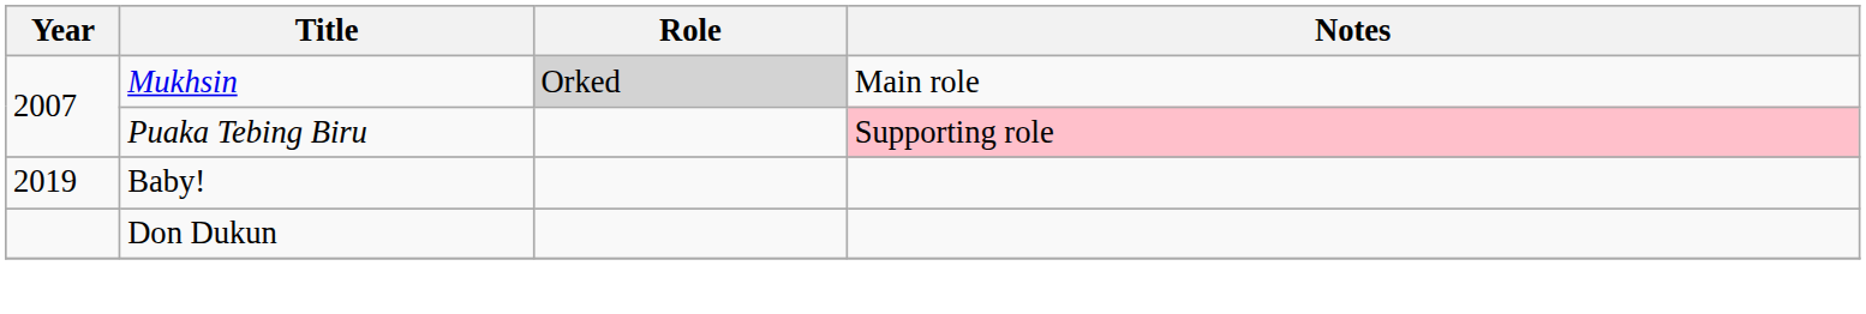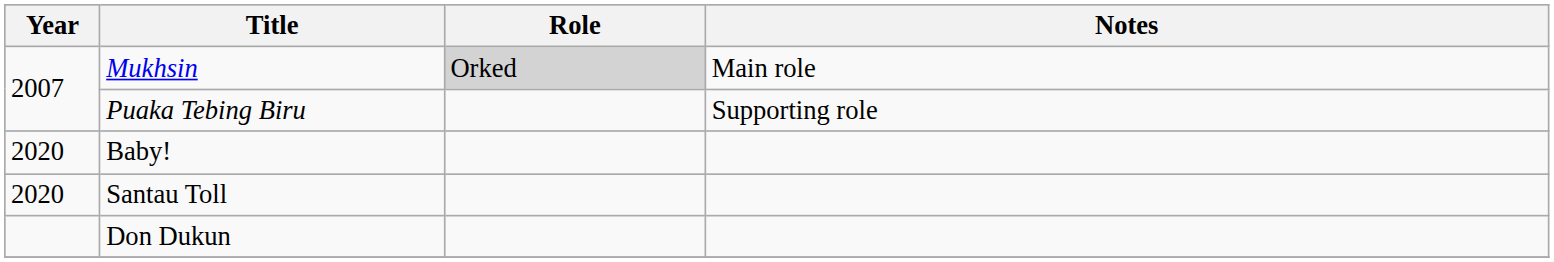Puaka Tebing Biru | Notes: pink background -> no background
Baby! | Year: 2019 -> 2020
+ row: 2020 | Santau Toll
